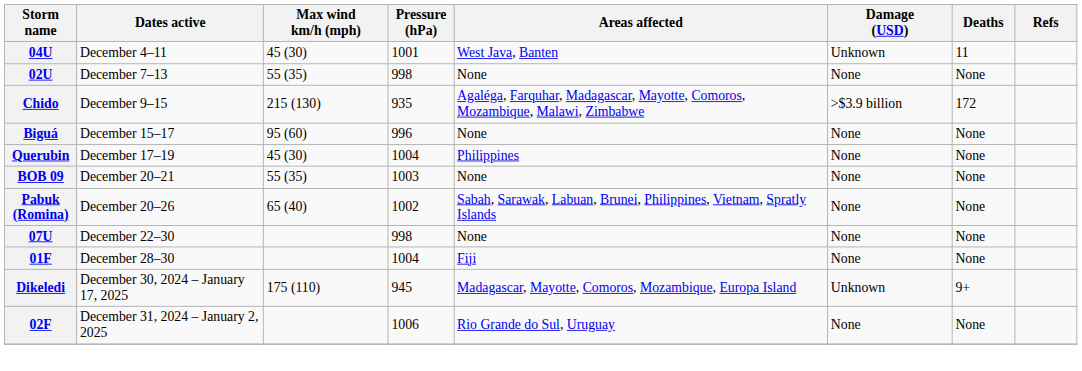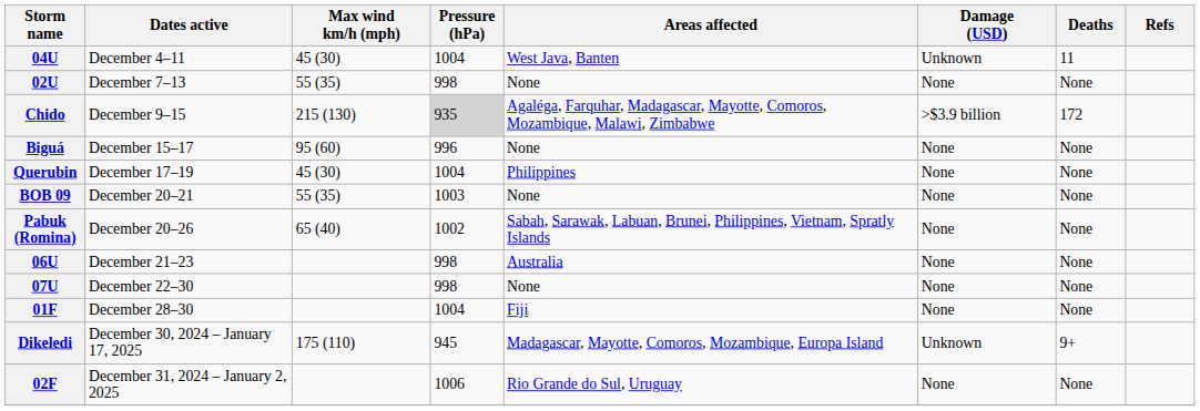04U | Pressure (hPa): 1001 -> 1004
Chido | Pressure (hPa): no background -> lightgrey background
+ row: 06U | December 21–23 | 998 | Australia | None | None
